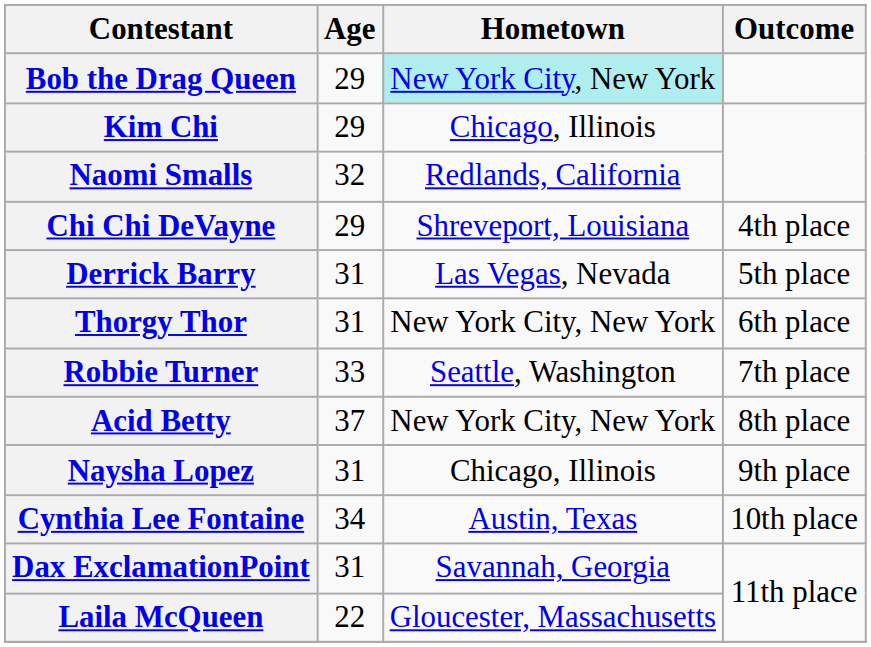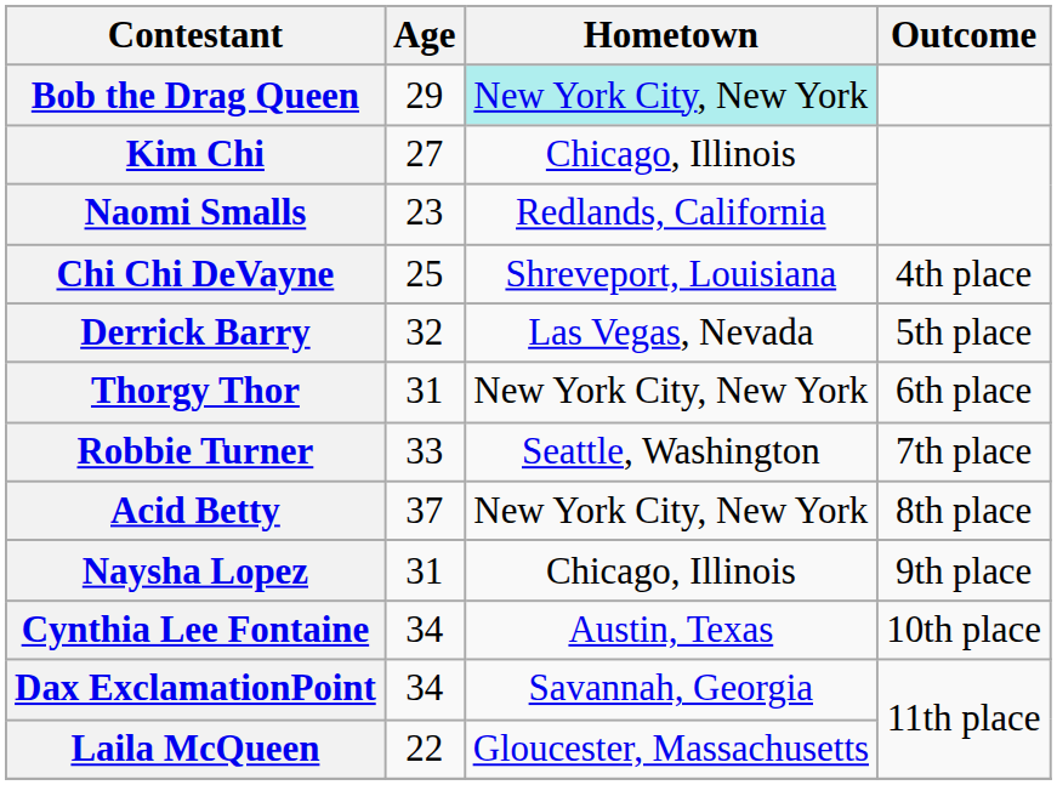Kim Chi | Age: 29 -> 27
Naomi Smalls | Age: 32 -> 23
Chi Chi DeVayne | Age: 29 -> 25
Derrick Barry | Age: 31 -> 32
Dax ExclamationPoint | Age: 31 -> 34
